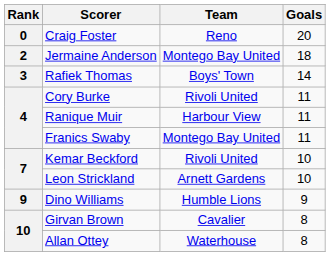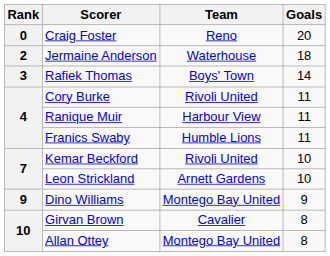Jermaine Anderson | Team: Montego Bay United -> Waterhouse
Franics Swaby | Team: Montego Bay United -> Humble Lions
Dino Williams | Team: Humble Lions -> Montego Bay United
Allan Ottey | Team: Waterhouse -> Montego Bay United
